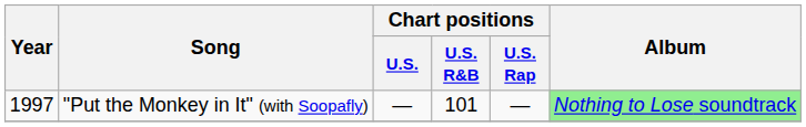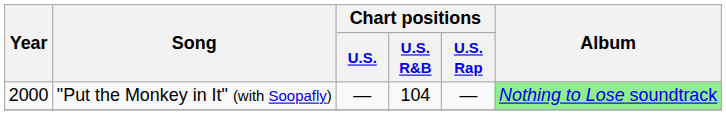"Put the Monkey in It" (with Soopafly) | Year: 1997 -> 2000
"Put the Monkey in It" (with Soopafly) | Chart positions / U.S. R&B: 101 -> 104
